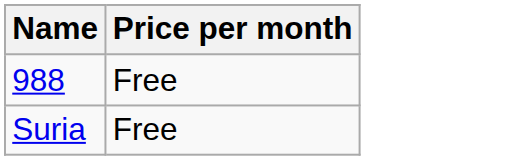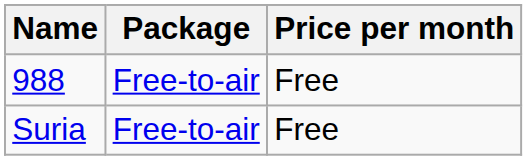+ column: Package | Free-to-air | Free-to-air
